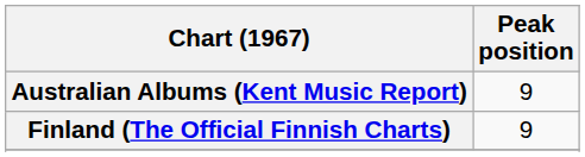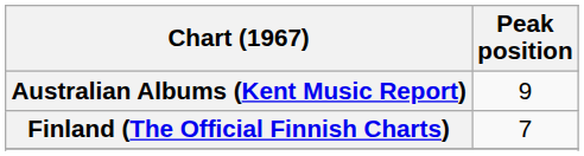Finland (The Official Finnish Charts) | Peak position: 9 -> 7
